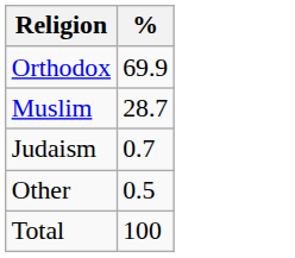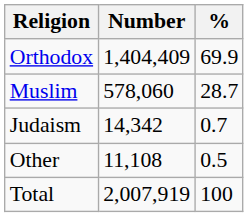+ column: Number | 1,404,409 | 578,060 | 14,342 | 11,108 | 2,007,919
